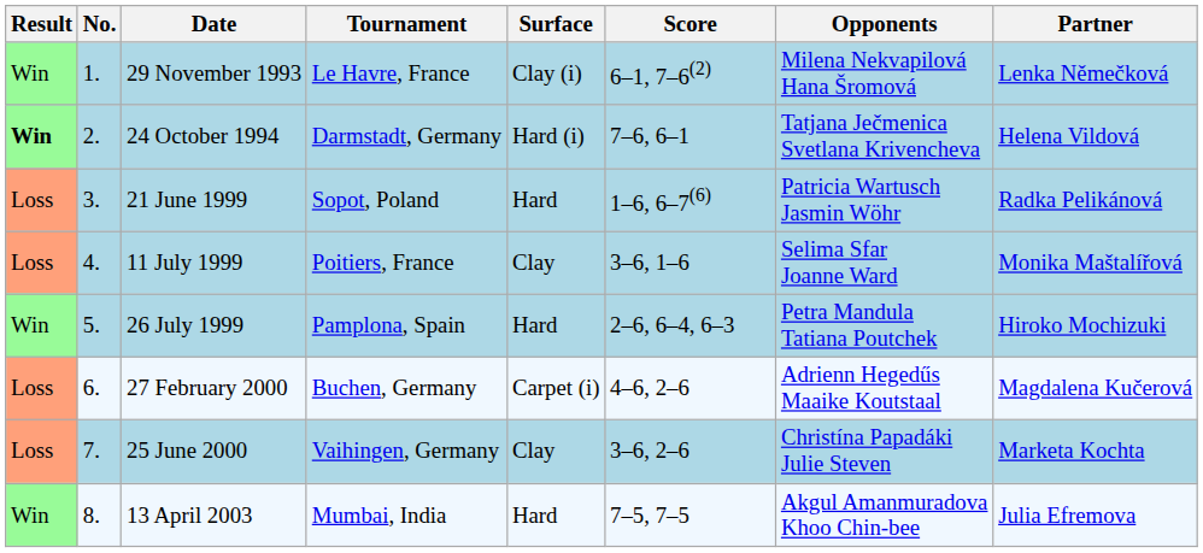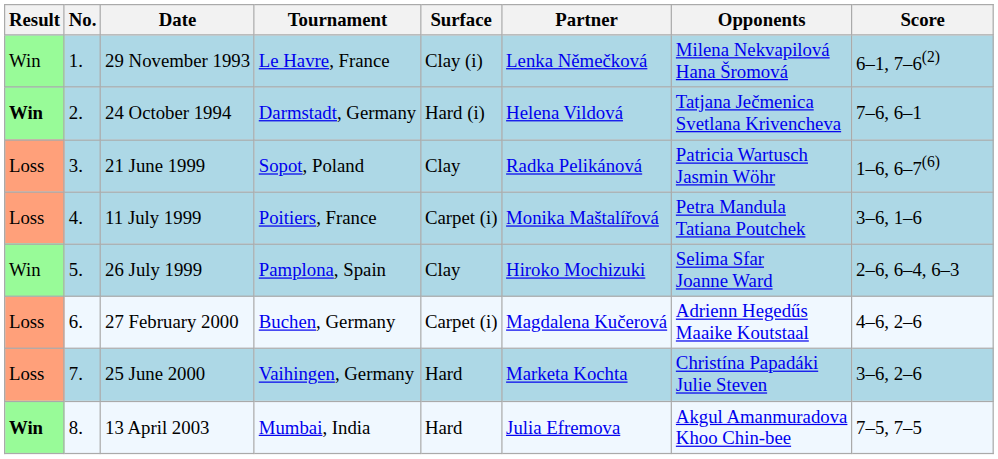columns swapped: Partner <-> Score
21 June 1999 | Surface: Hard -> Clay
11 July 1999 | Surface: Clay -> Carpet (i)
11 July 1999 | Opponents: Selima Sfar Joanne Ward -> Petra Mandula Tatiana Poutchek
26 July 1999 | Surface: Hard -> Clay
26 July 1999 | Opponents: Petra Mandula Tatiana Poutchek -> Selima Sfar Joanne Ward
25 June 2000 | Surface: Clay -> Hard
13 April 2003 | Result: normal -> bold
